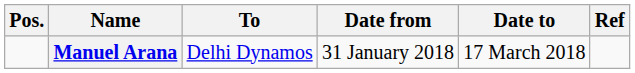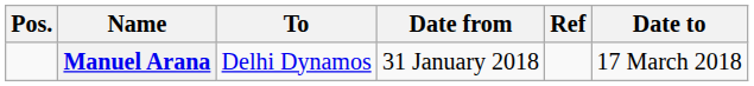columns swapped: Date to <-> Ref
